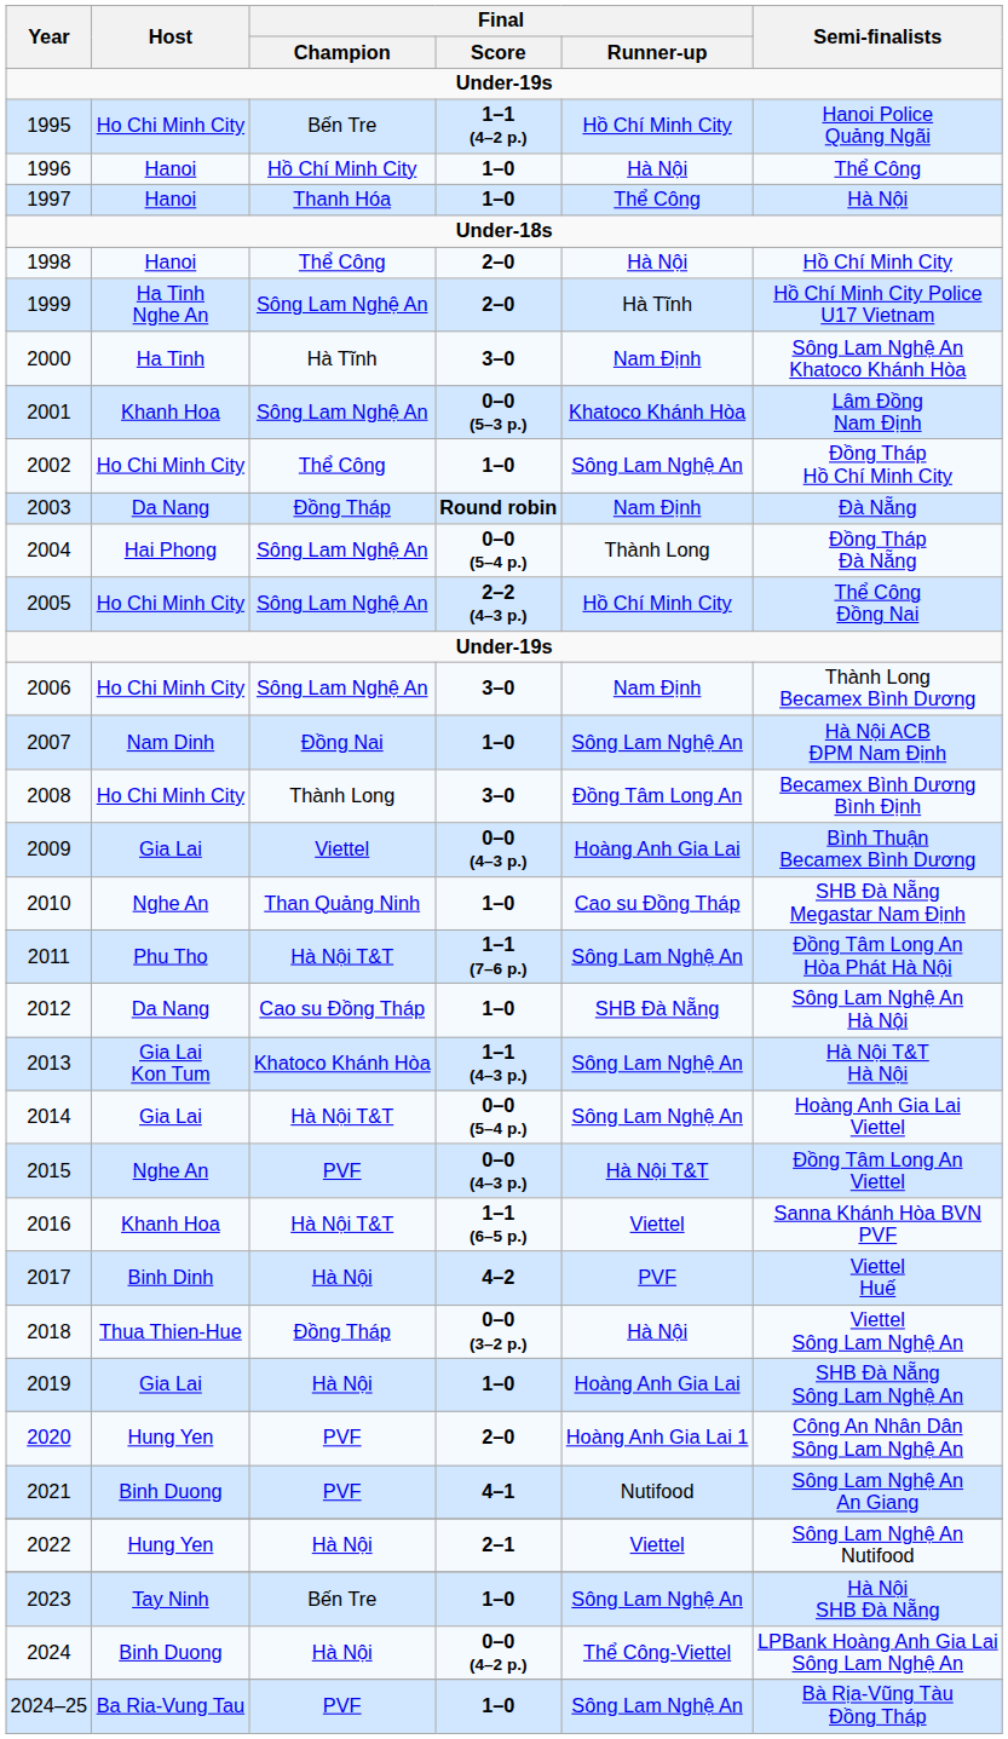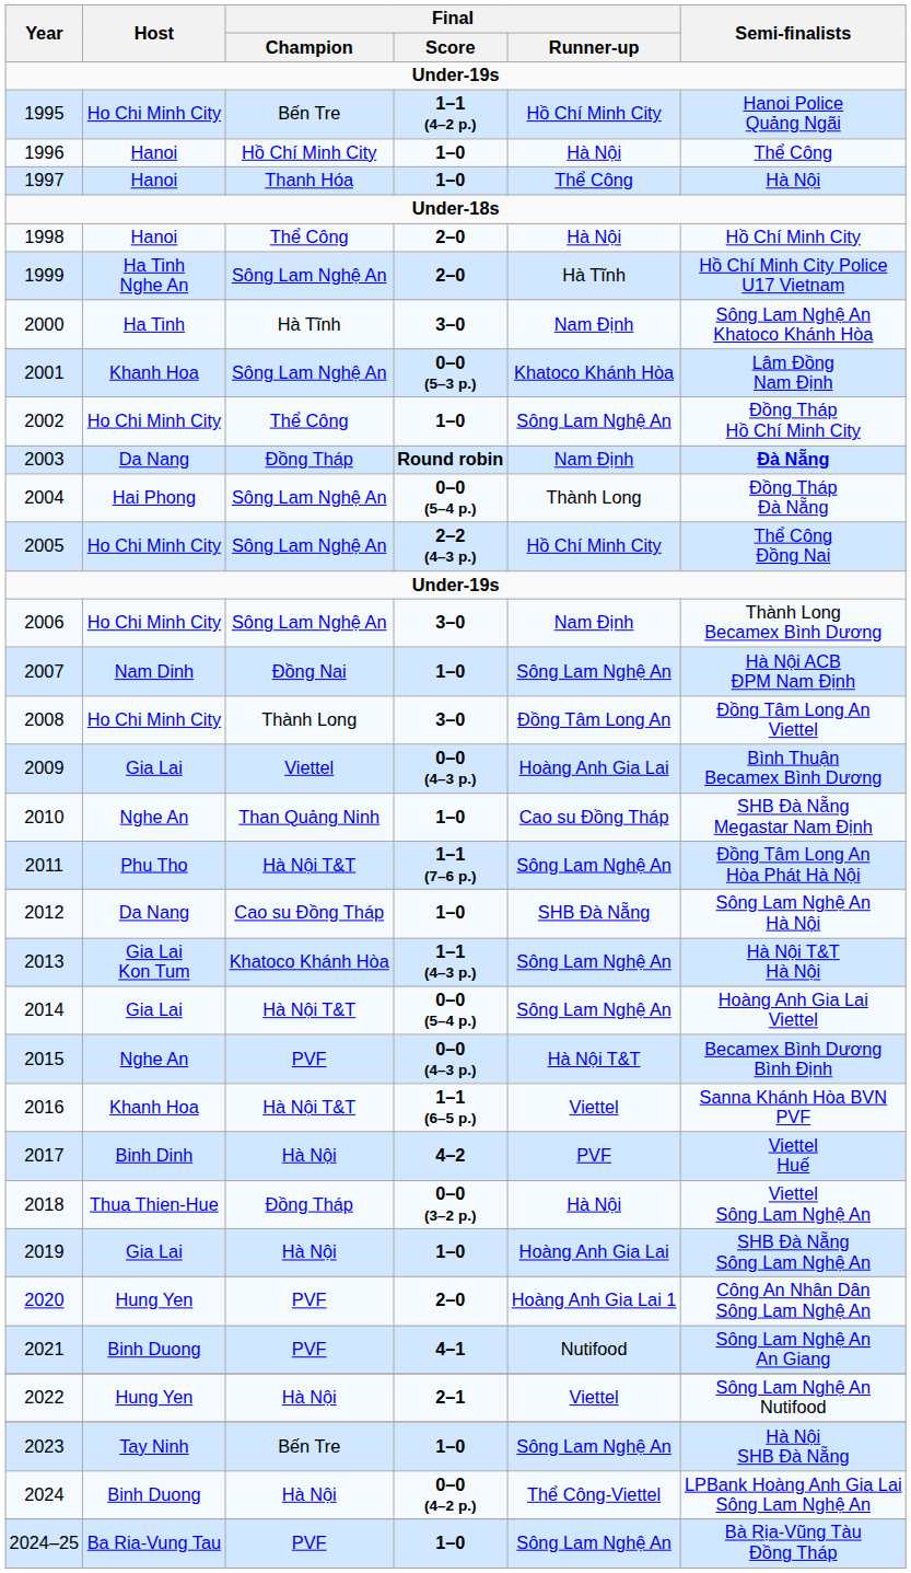2003 | Semi-finalists: normal -> bold
2008 | Semi-finalists: Becamex Bình Dương Bình Định -> Đồng Tâm Long An Viettel
2015 | Semi-finalists: Đồng Tâm Long An Viettel -> Becamex Bình Dương Bình Định
